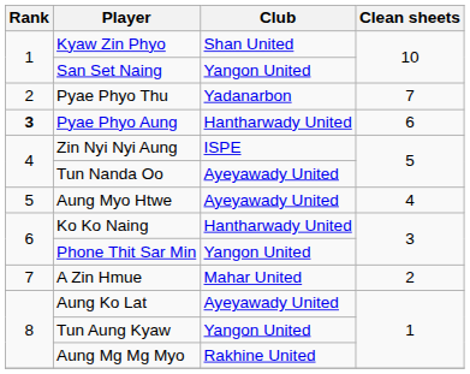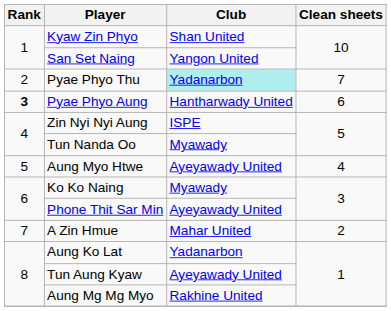Pyae Phyo Thu | Club: no background -> paleturquoise background
Tun Nanda Oo | Club: Ayeyawady United -> Myawady
Ko Ko Naing | Club: Hantharwady United -> Myawady
Phone Thit Sar Min | Club: Yangon United -> Ayeyawady United
Aung Ko Lat | Club: Ayeyawady United -> Yadanarbon
Tun Aung Kyaw | Club: Yangon United -> Ayeyawady United
